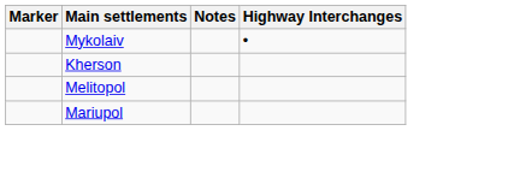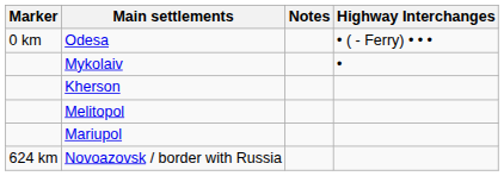+ row: 0 km | Odesa | • ( - Ferry) • • •
+ row: 624 km | Novoazovsk / border with Russia
